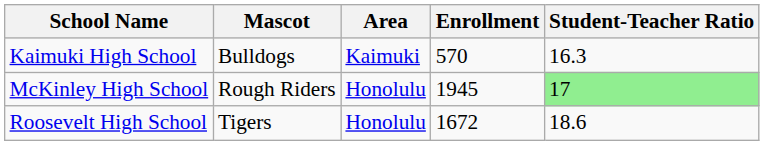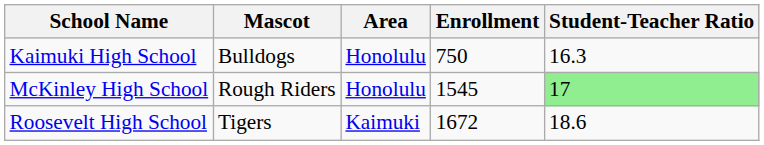Kaimuki High School | Area: Kaimuki -> Honolulu
Kaimuki High School | Enrollment: 570 -> 750
McKinley High School | Enrollment: 1945 -> 1545
Roosevelt High School | Area: Honolulu -> Kaimuki
